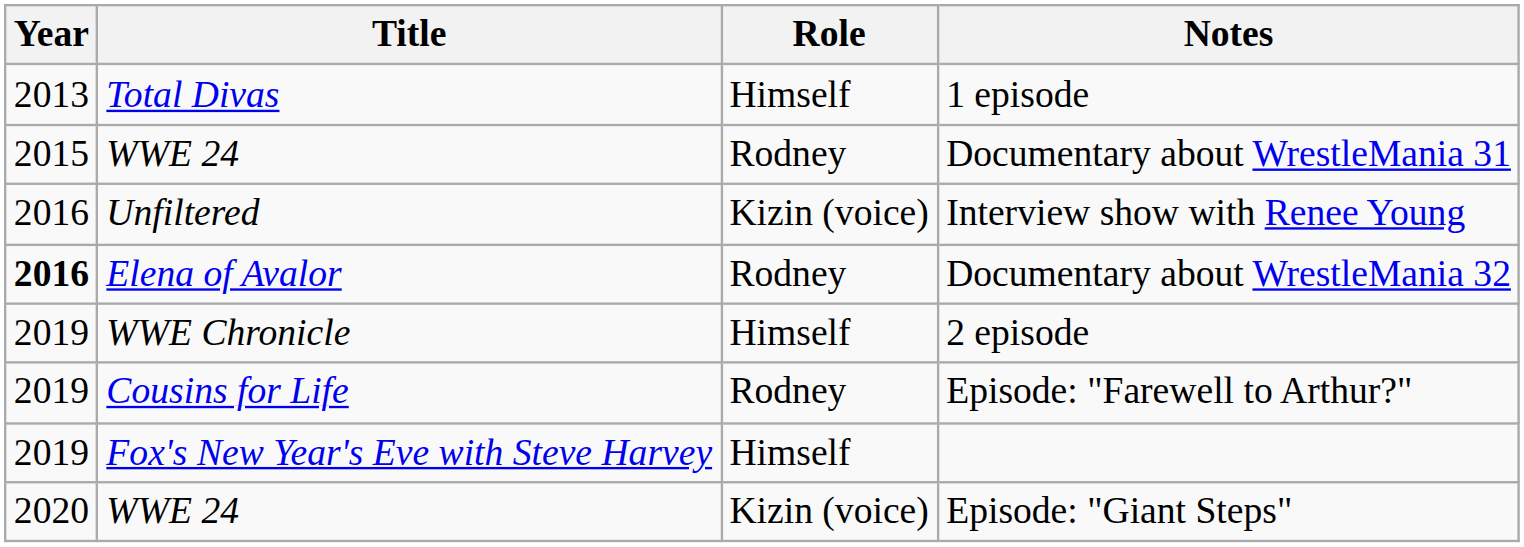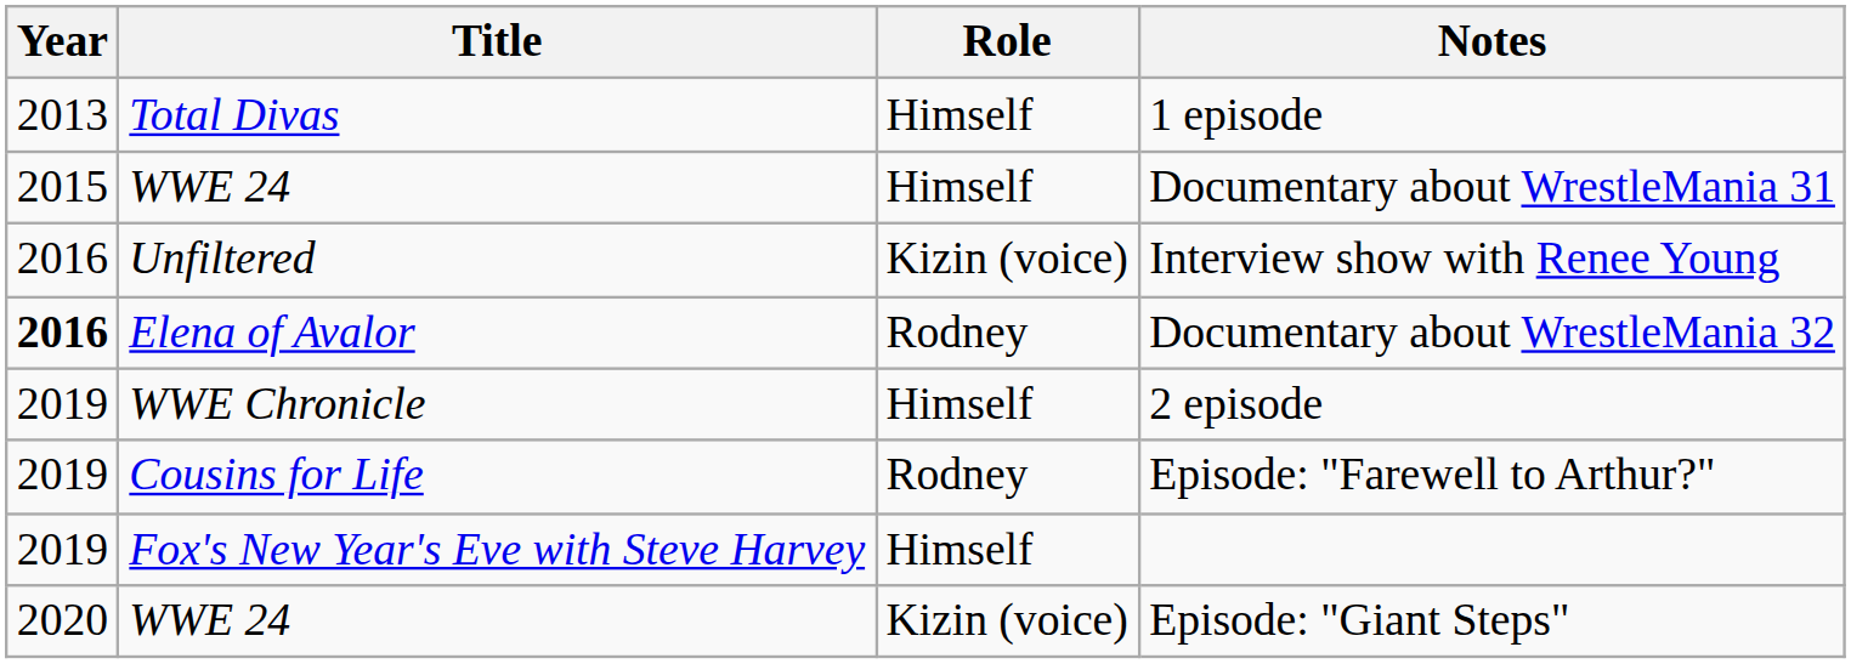Documentary about WrestleMania 31 | Role: Rodney -> Himself
